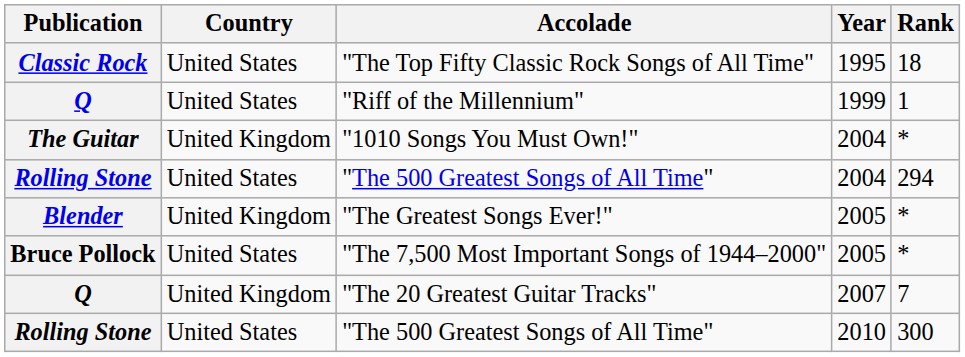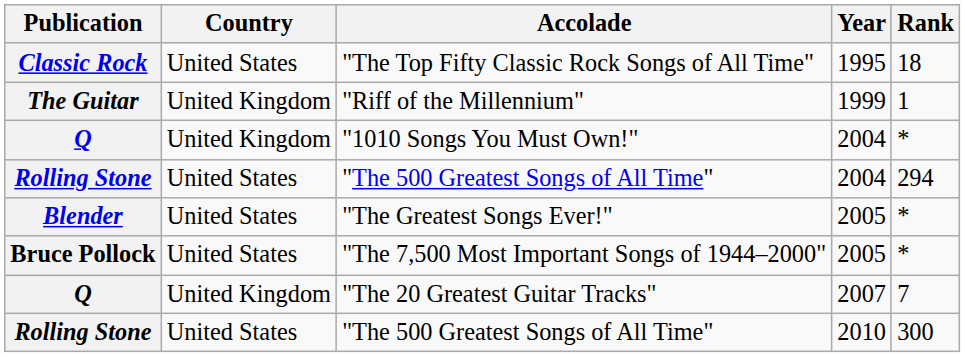"Riff of the Millennium" | Publication: Q -> The Guitar
"Riff of the Millennium" | Country: United States -> United Kingdom
"1010 Songs You Must Own!" | Publication: The Guitar -> Q
"The Greatest Songs Ever!" | Country: United Kingdom -> United States
